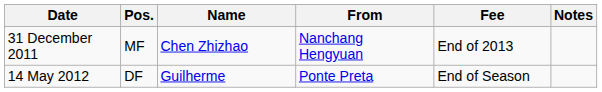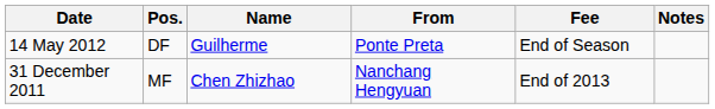rows swapped: 31 December 2011 <-> 14 May 2012
